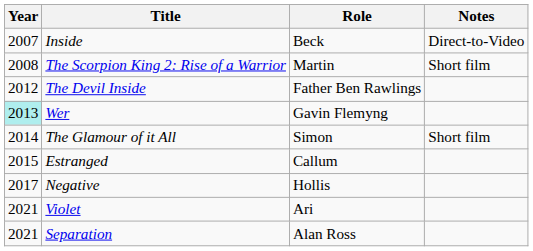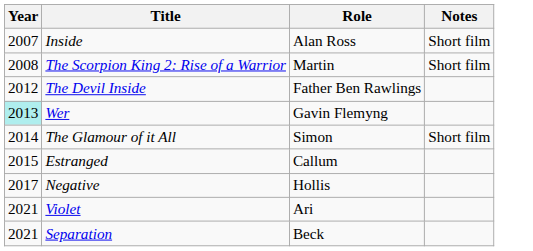Inside | Role: Beck -> Alan Ross
Inside | Notes: Direct-to-Video -> Short film
Separation | Role: Alan Ross -> Beck
